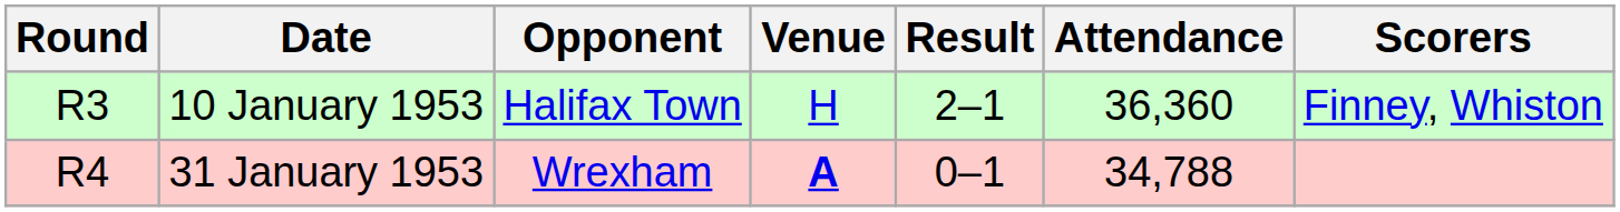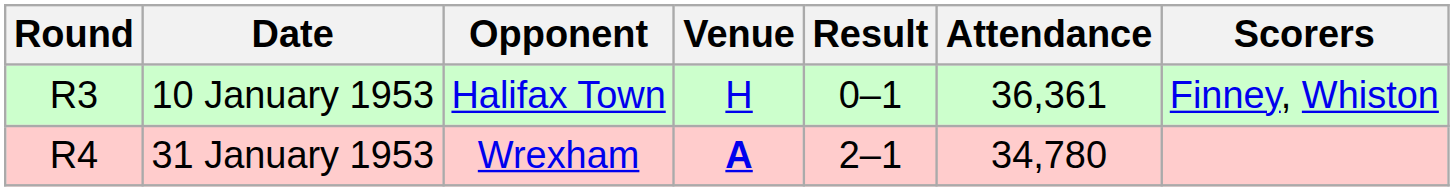10 January 1953 | Result: 2–1 -> 0–1
10 January 1953 | Attendance: 36,360 -> 36,361
31 January 1953 | Result: 0–1 -> 2–1
31 January 1953 | Attendance: 34,788 -> 34,780
